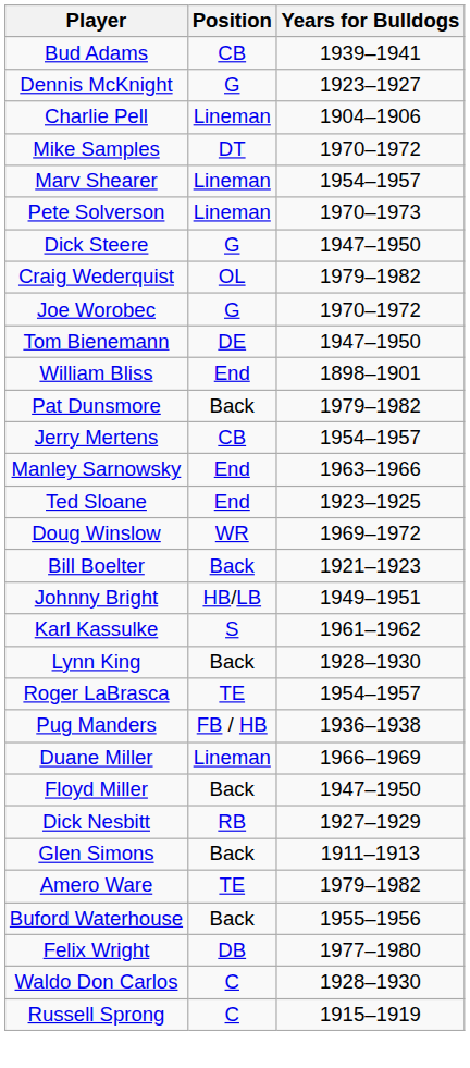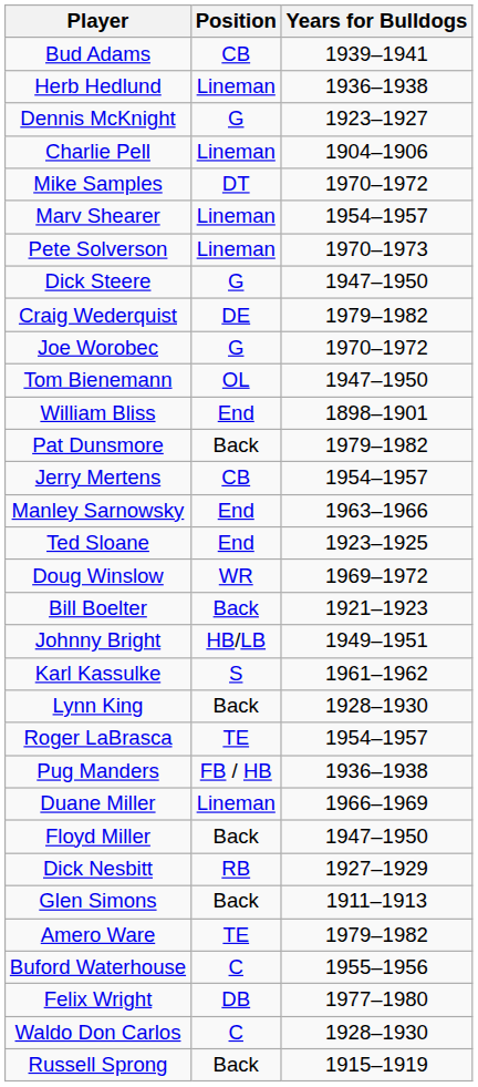+ row: Herb Hedlund | Lineman | 1936–1938
Craig Wederquist | Position: OL -> DE
Tom Bienemann | Position: DE -> OL
Buford Waterhouse | Position: Back -> C
Russell Sprong | Position: C -> Back
